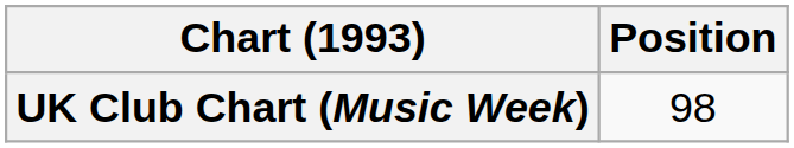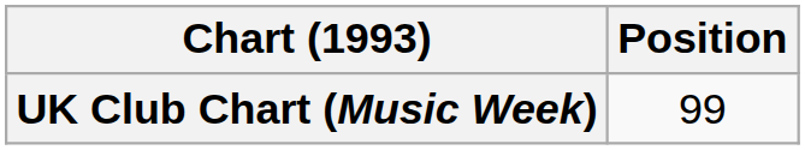UK Club Chart (Music Week) | Position: 98 -> 99
